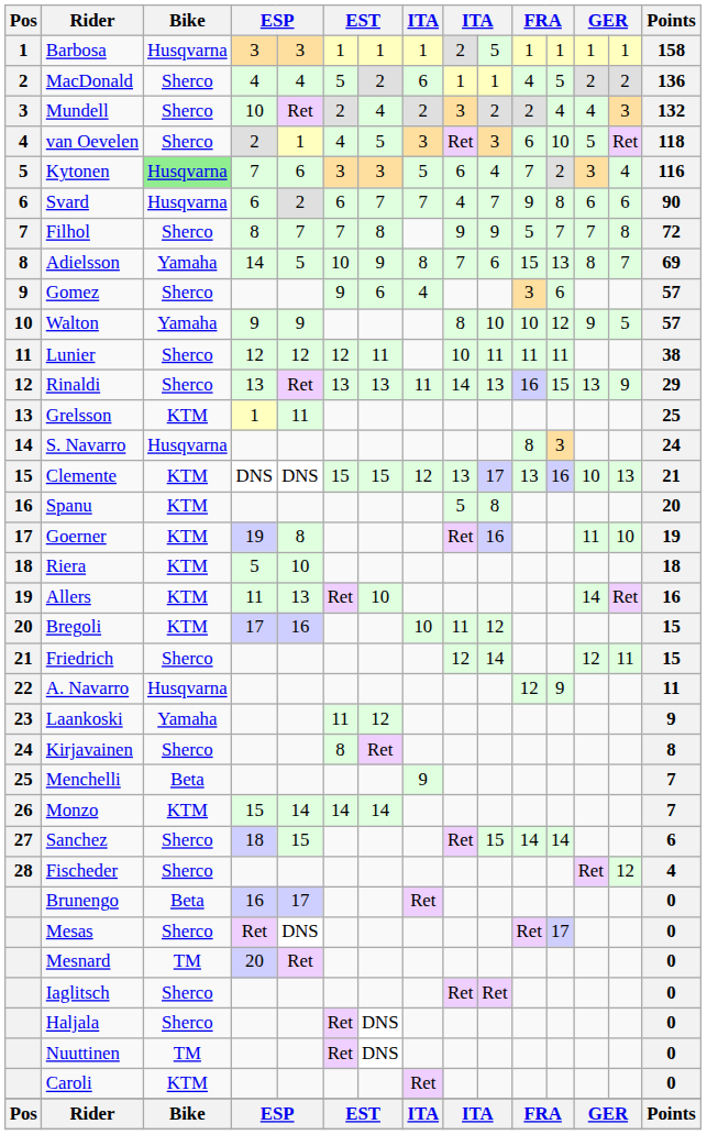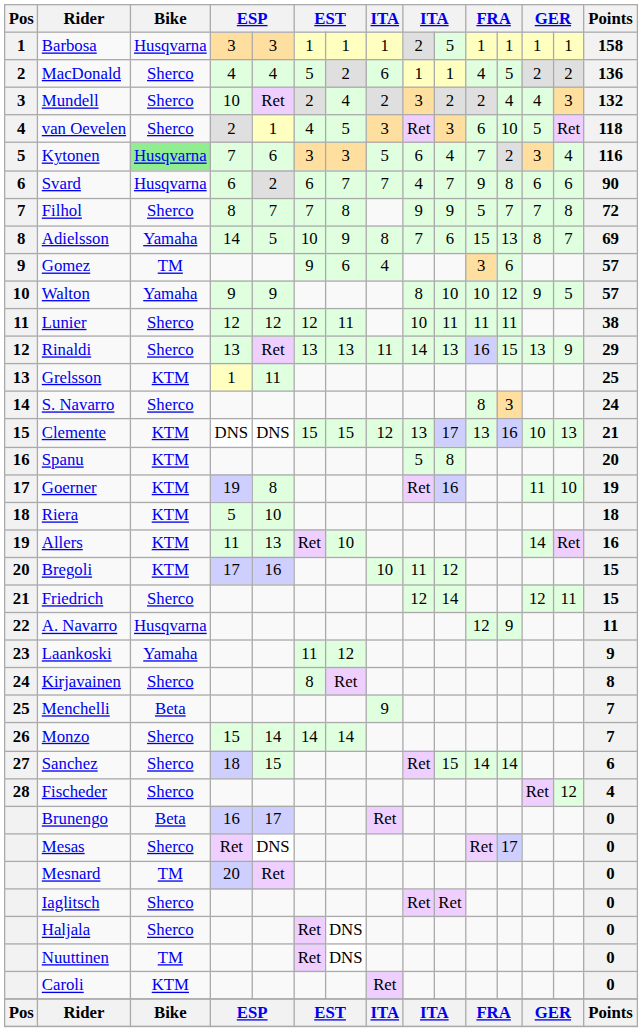Gomez | Bike: Sherco -> TM
S. Navarro | Bike: Husqvarna -> Sherco
Monzo | Bike: KTM -> Sherco
